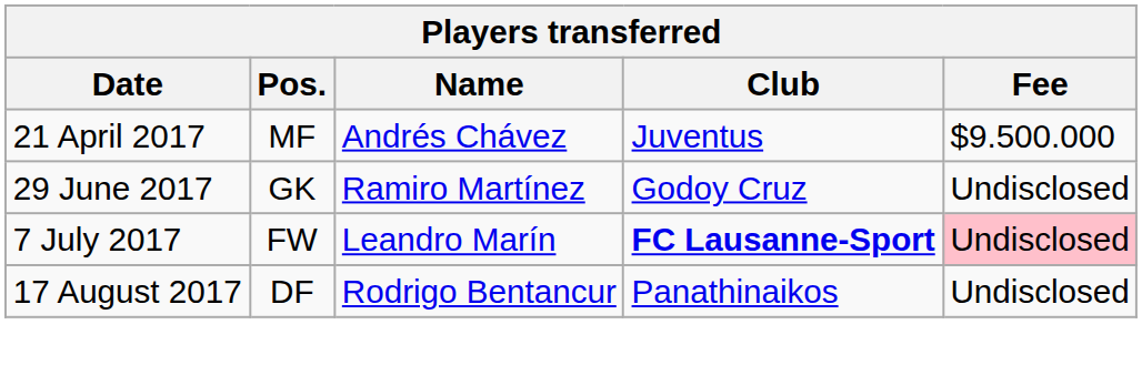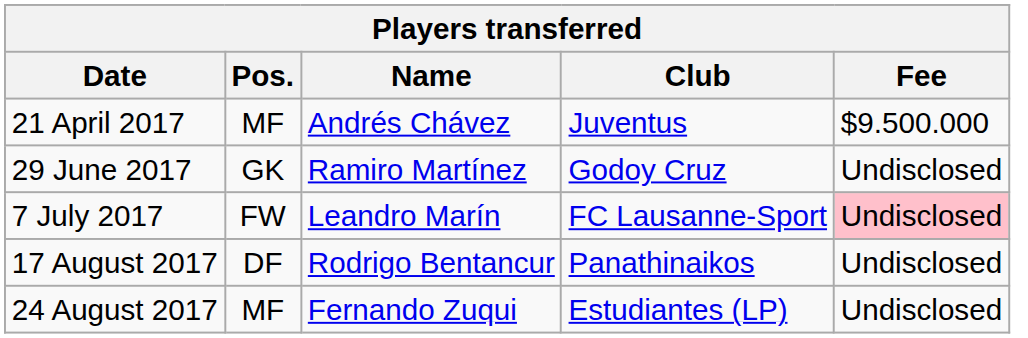7 July 2017 | Club: bold -> normal
+ row: 24 August 2017 | MF | Fernando Zuqui | Estudiantes (LP) | Undisclosed
